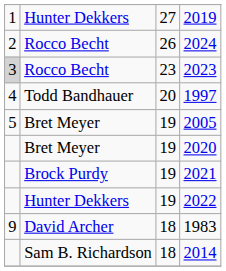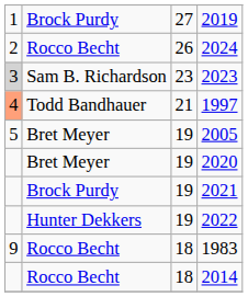2019 | column 2: Hunter Dekkers -> Brock Purdy
2023 | column 2: Rocco Becht -> Sam B. Richardson
1997 | column 1: no background -> lightsalmon background
1997 | column 3: 20 -> 21
1983 | column 2: David Archer -> Rocco Becht
2014 | column 2: Sam B. Richardson -> Rocco Becht
